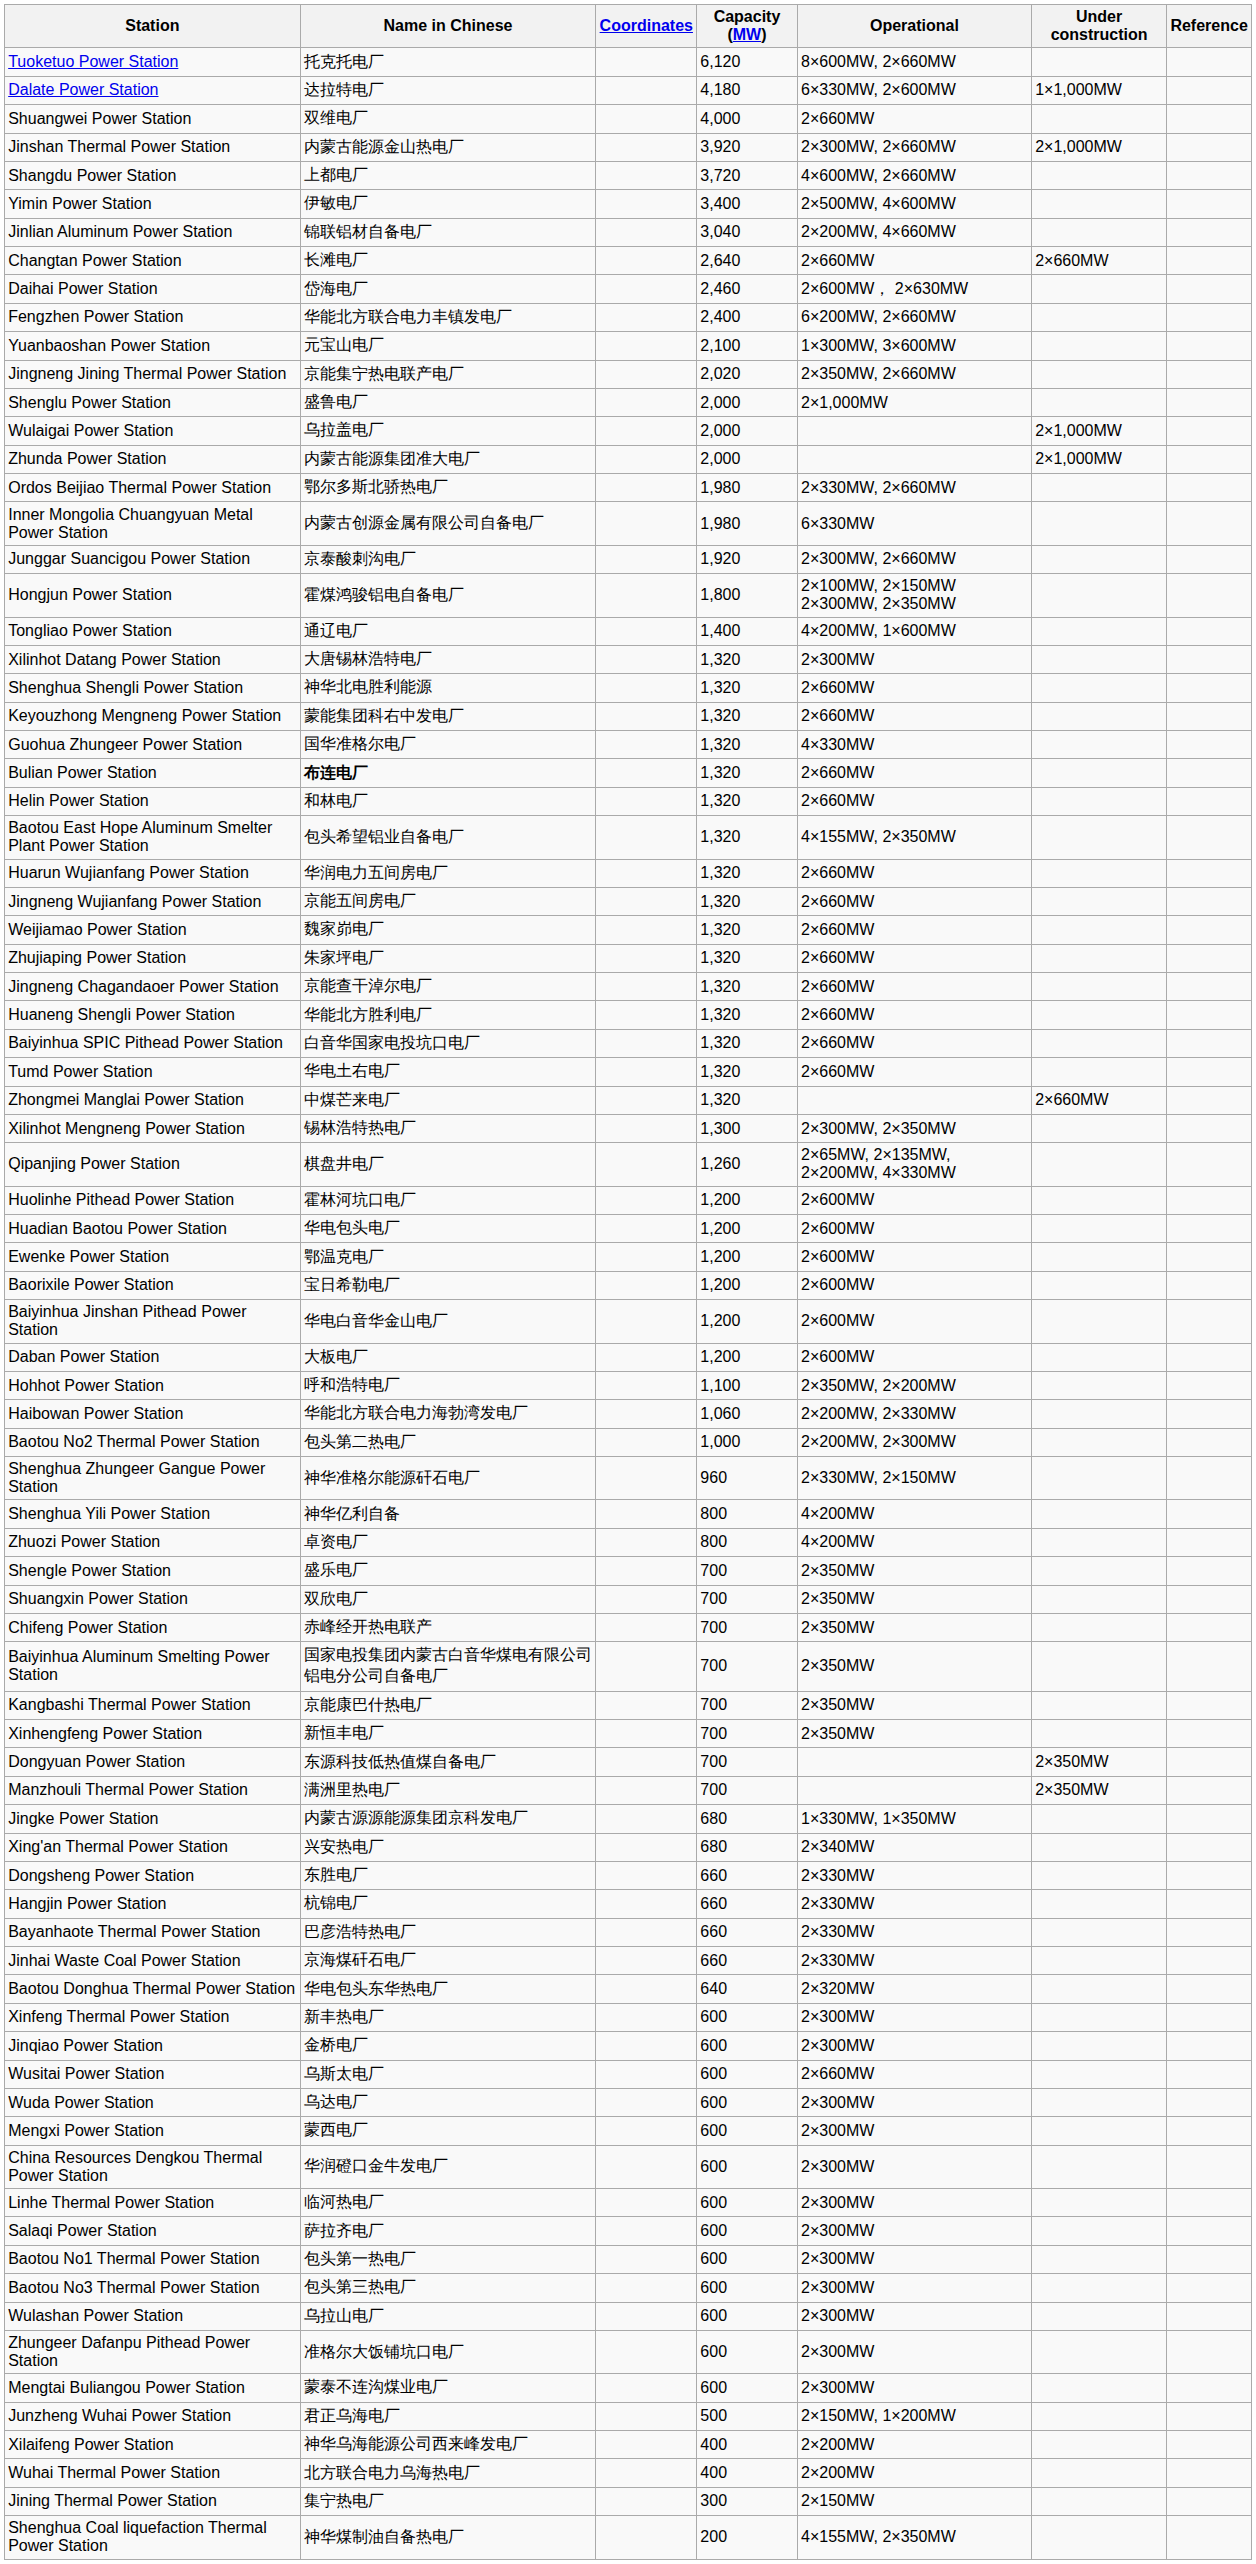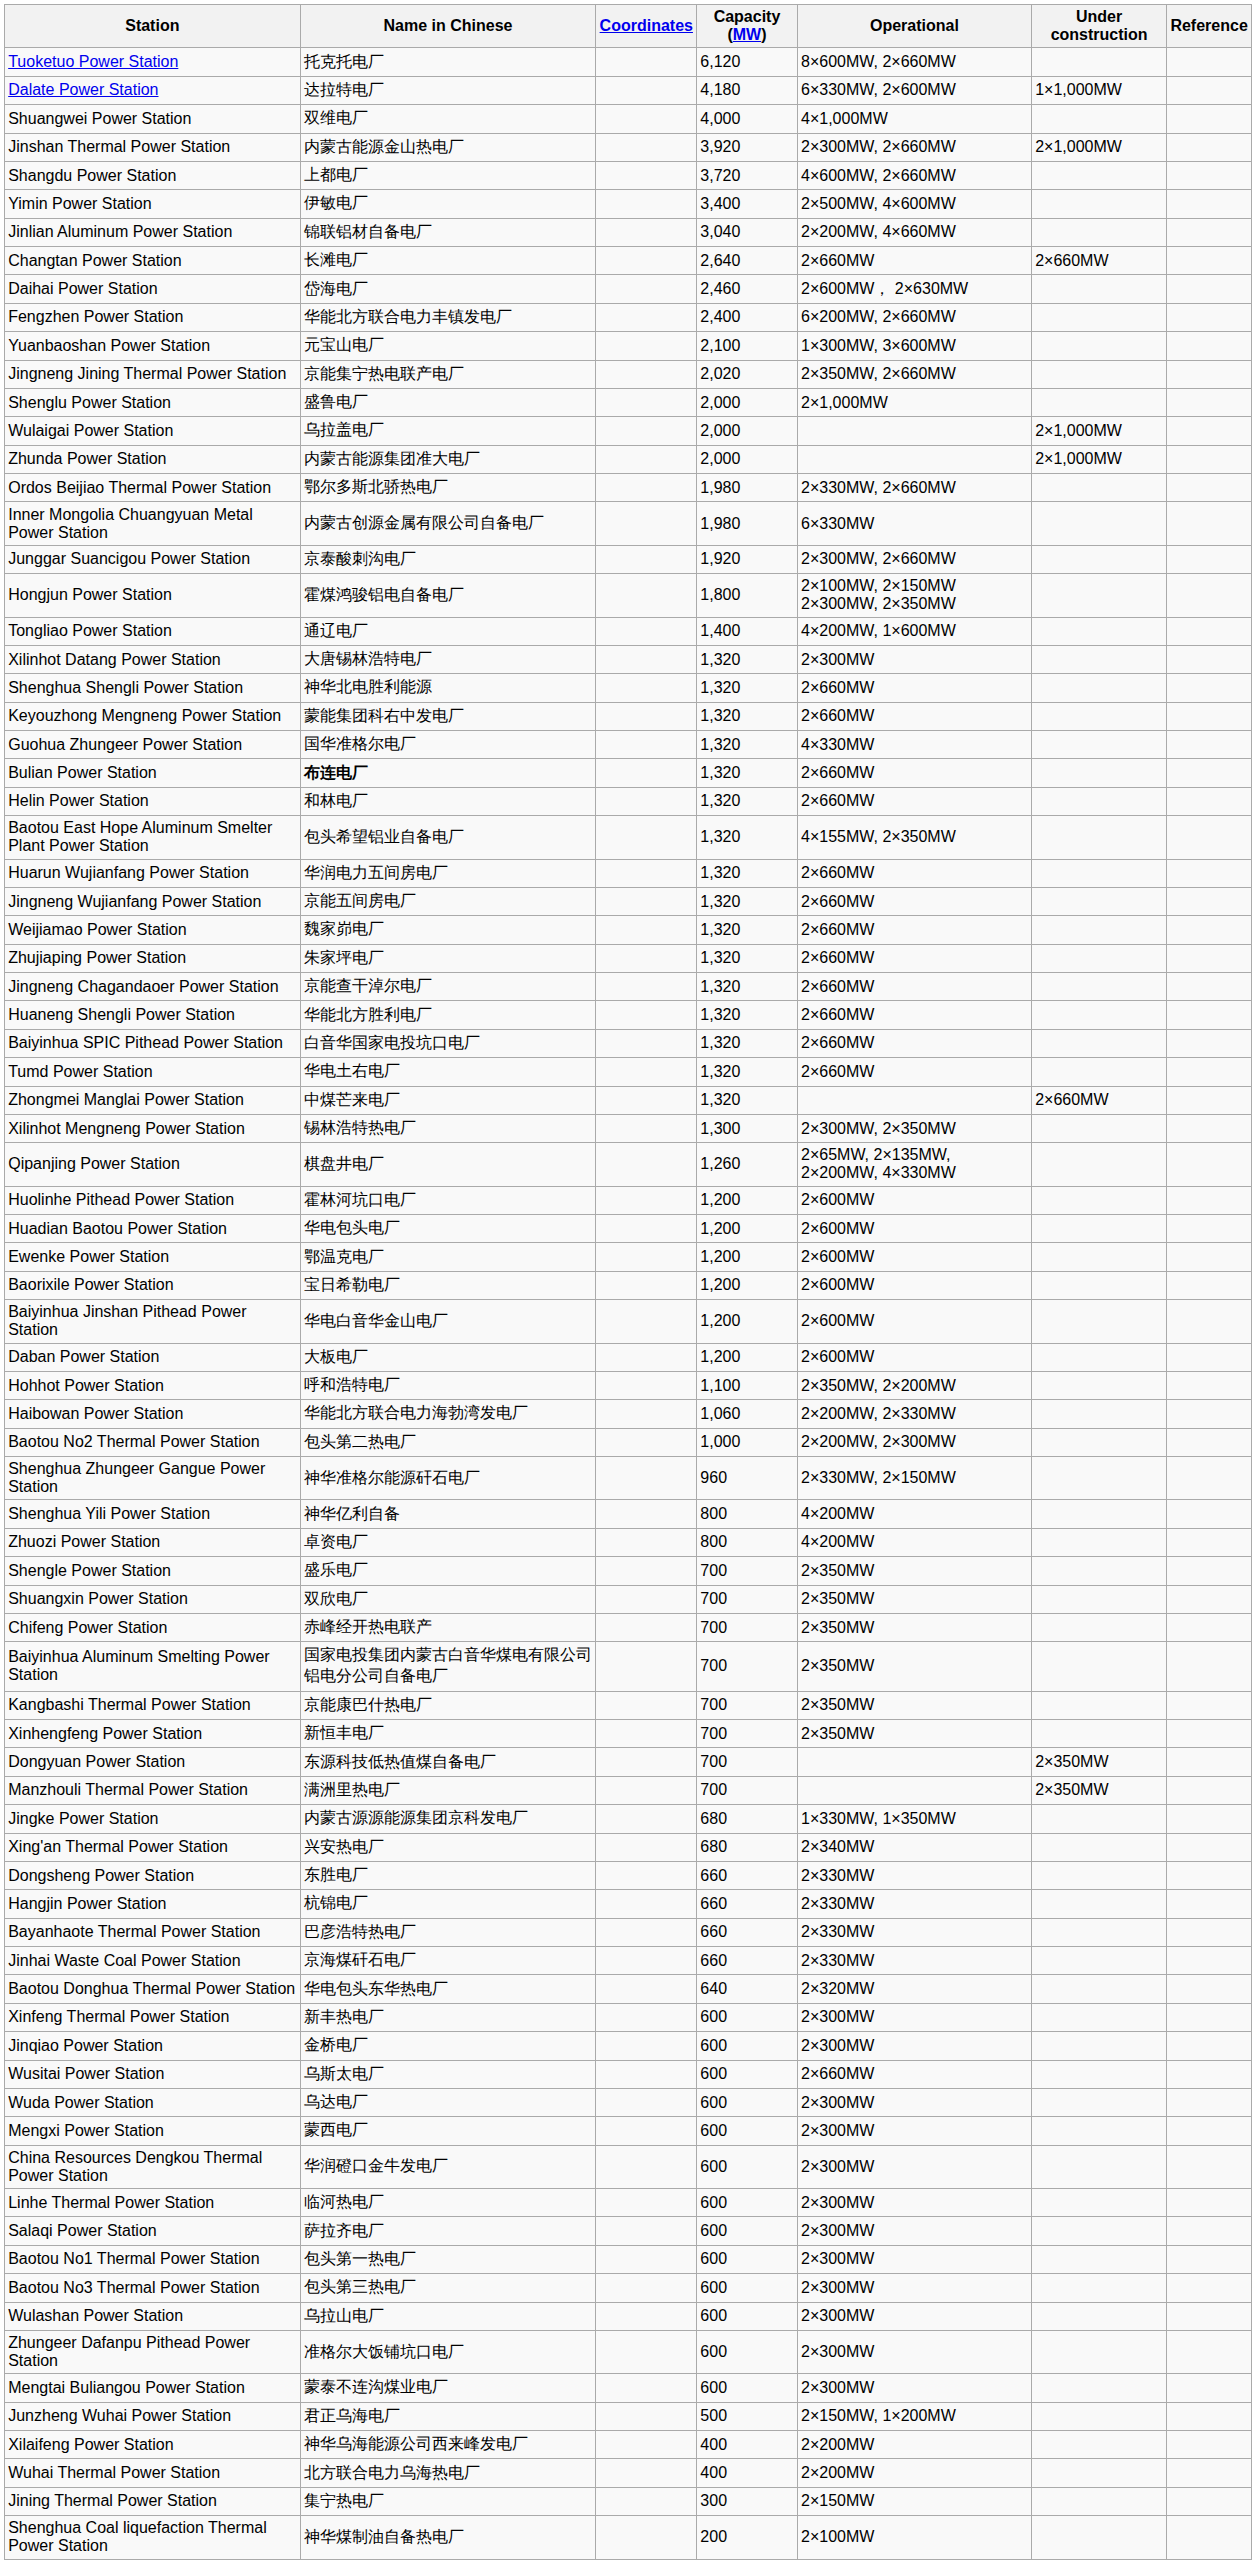Shuangwei Power Station | Operational: 2×660MW -> 4×1,000MW
Shenghua Coal liquefaction Thermal Power Station | Operational: 4×155MW, 2×350MW -> 2×100MW
